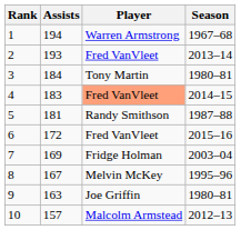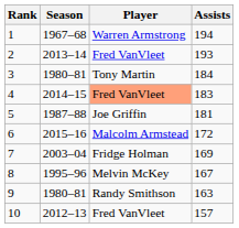columns swapped: Assists <-> Season
5 | Player: Randy Smithson -> Joe Griffin
6 | Player: Fred VanVleet -> Malcolm Armstead
9 | Player: Joe Griffin -> Randy Smithson
10 | Player: Malcolm Armstead -> Fred VanVleet
